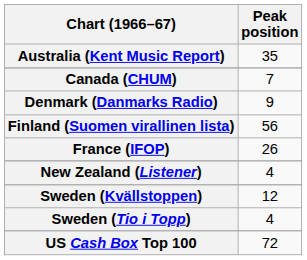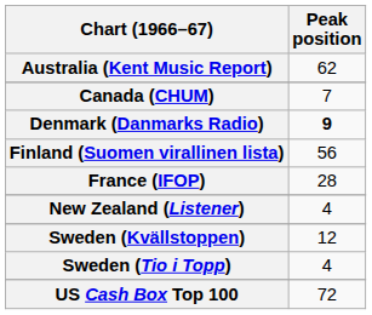Australia (Kent Music Report) | Peak position: 35 -> 62
Denmark (Danmarks Radio) | Peak position: normal -> bold
France (IFOP) | Peak position: 26 -> 28
